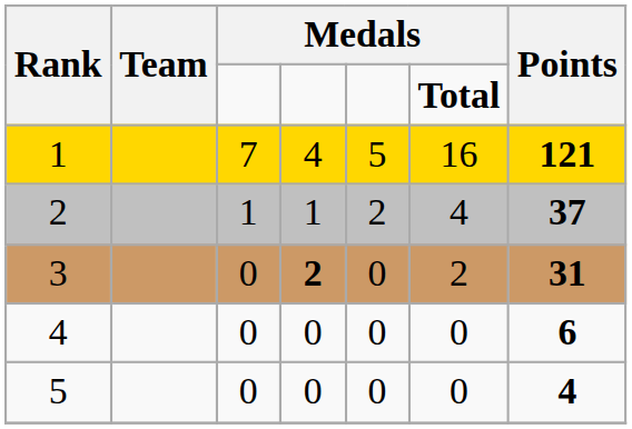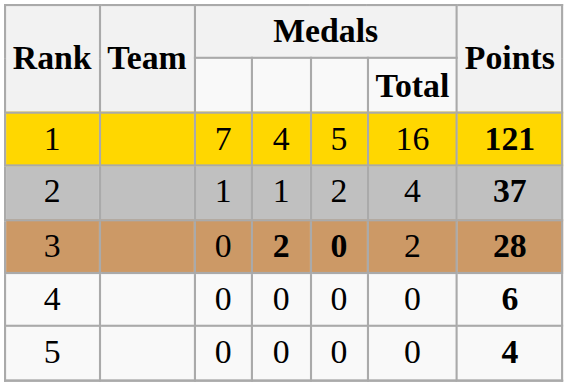3 | column 5: normal -> bold
3 | Points: 31 -> 28
